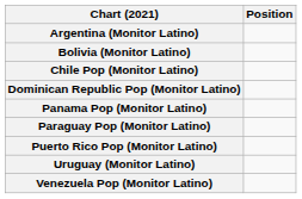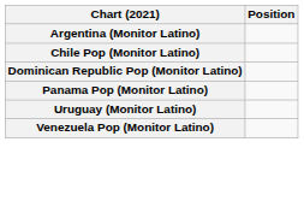- row: Bolivia (Monitor Latino)
- row: Paraguay Pop (Monitor Latino)
- row: Puerto Rico Pop (Monitor Latino)
